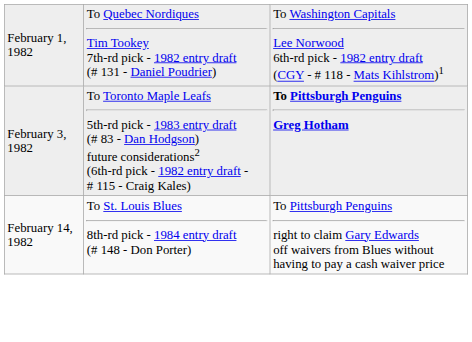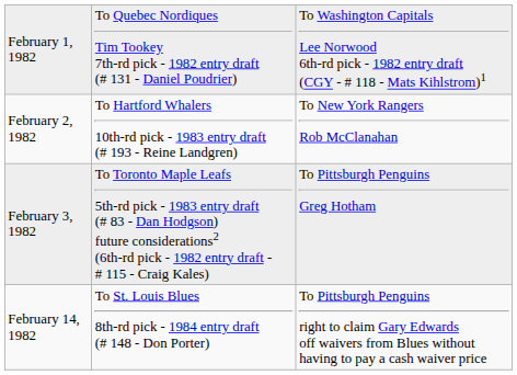+ row: February 2, 1982 | To Hartford Whalers 10th-rd pick - 1983 entry draft (# 193 - Reine Landgren) | To New York Rangers Rob McClanahan
February 3, 1982 | column 3: bold -> normal
